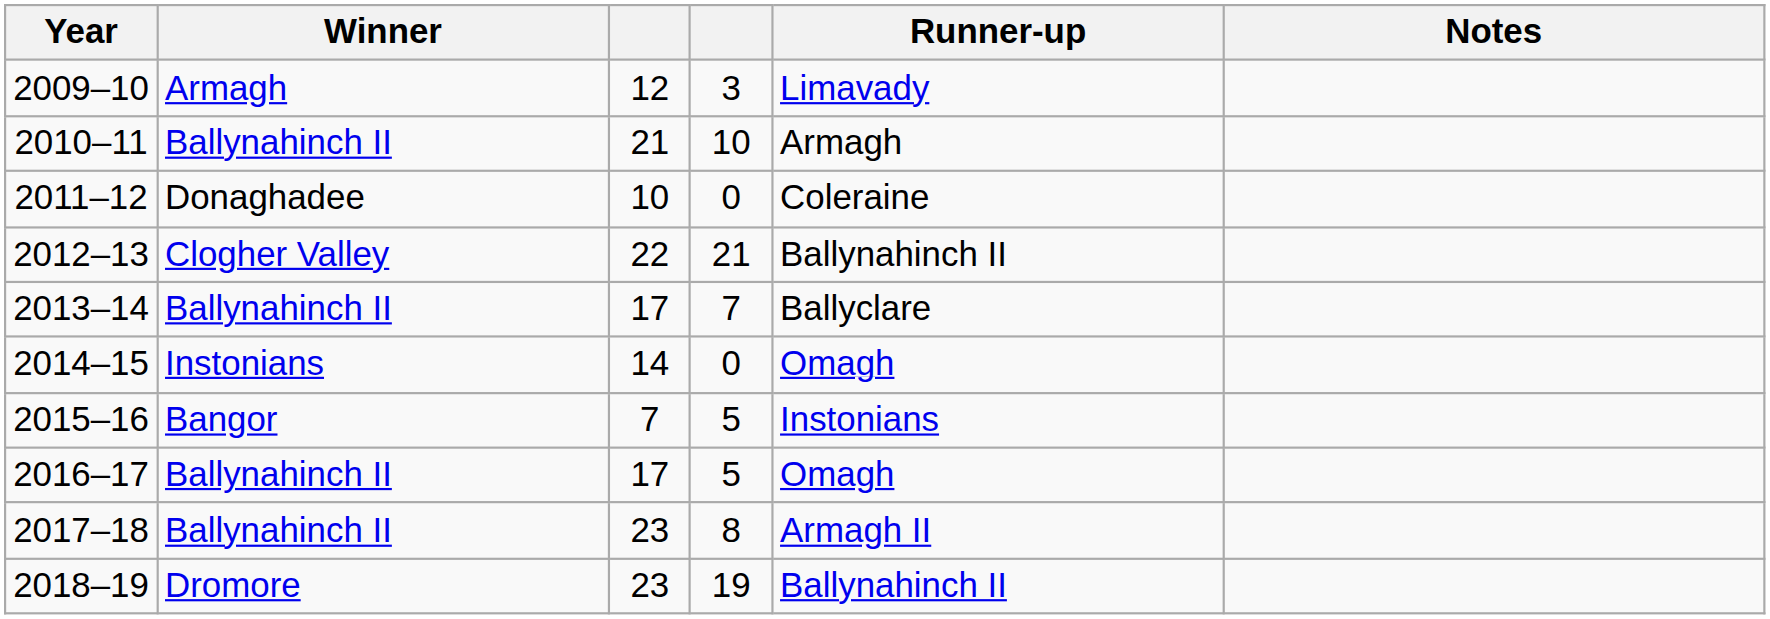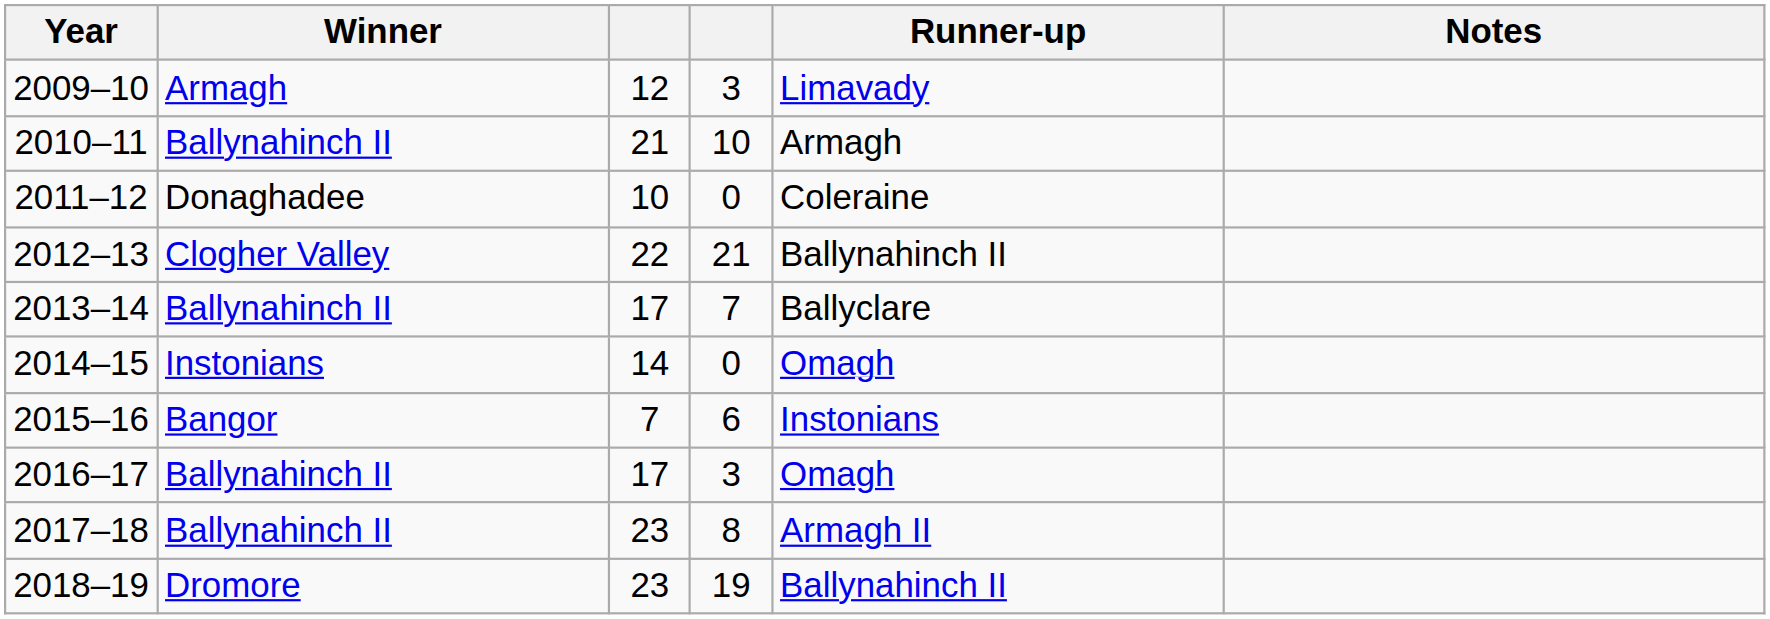2015–16 | column 4: 5 -> 6
2016–17 | column 4: 5 -> 3
